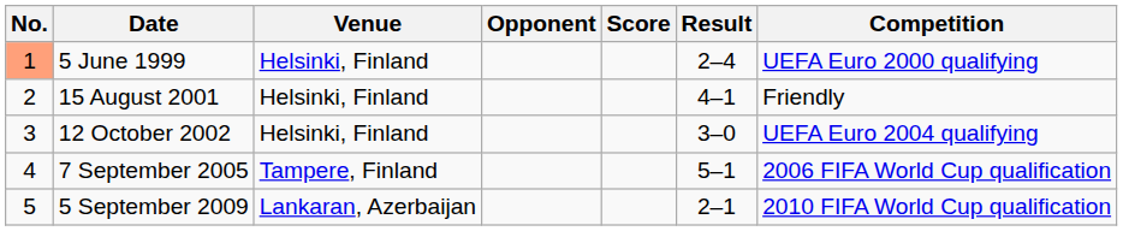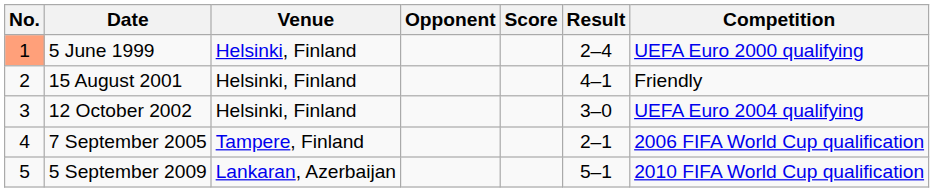7 September 2005 | Result: 5–1 -> 2–1
5 September 2009 | Result: 2–1 -> 5–1
